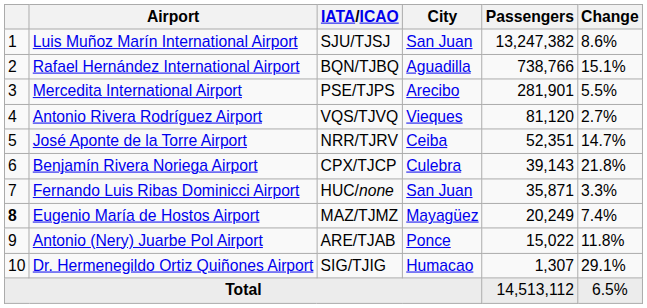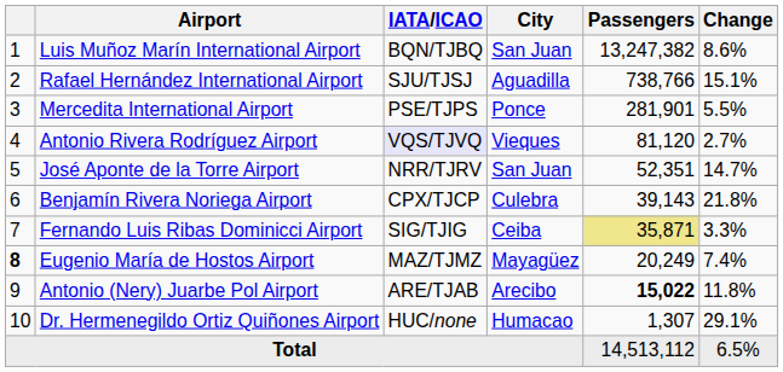Luis Muñoz Marín International Airport | IATA/ICAO: SJU/TJSJ -> BQN/TJBQ
Rafael Hernández International Airport | IATA/ICAO: BQN/TJBQ -> SJU/TJSJ
Mercedita International Airport | City: Arecibo -> Ponce
Antonio Rivera Rodríguez Airport | IATA/ICAO: no background -> lavender background
José Aponte de la Torre Airport | City: Ceiba -> San Juan
Fernando Luis Ribas Dominicci Airport | IATA/ICAO: HUC/none -> SIG/TJIG
Fernando Luis Ribas Dominicci Airport | City: San Juan -> Ceiba
Fernando Luis Ribas Dominicci Airport | Passengers: no background -> khaki background
Antonio (Nery) Juarbe Pol Airport | City: Ponce -> Arecibo
Antonio (Nery) Juarbe Pol Airport | Passengers: normal -> bold
Dr. Hermenegildo Ortiz Quiñones Airport | IATA/ICAO: SIG/TJIG -> HUC/none
